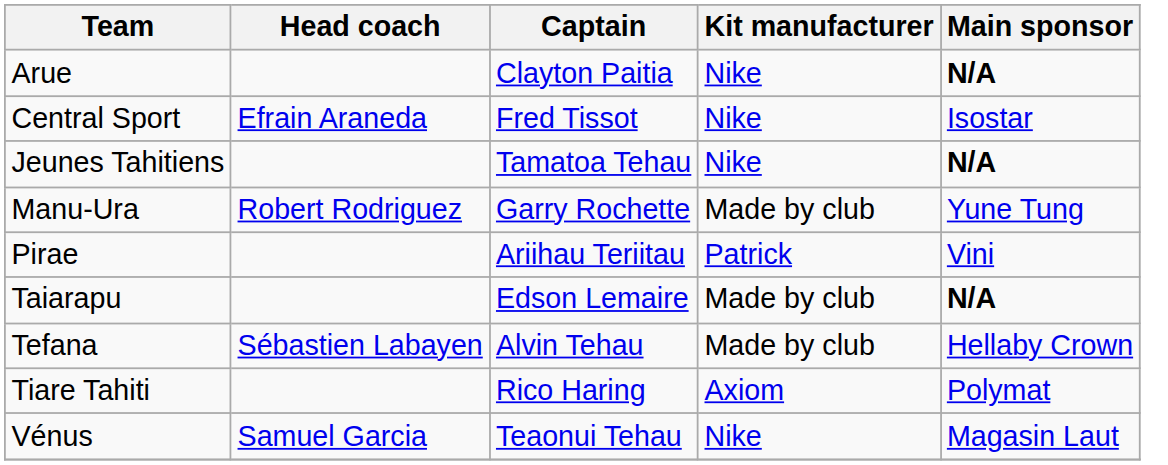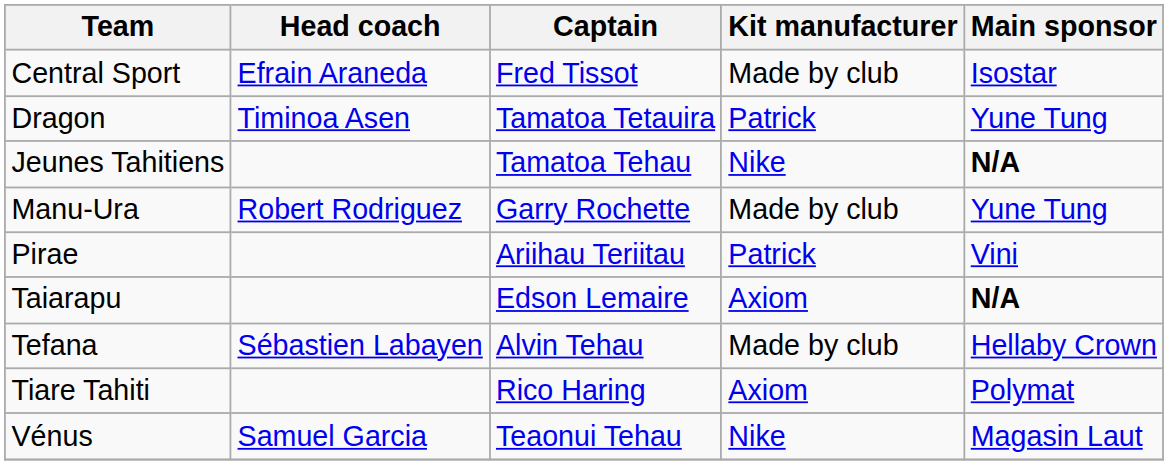- row: Arue | Clayton Paitia | Nike | N/A
Central Sport | Kit manufacturer: Nike -> Made by club
+ row: Dragon | Timinoa Asen | Tamatoa Tetauira | Patrick | Yune Tung
Taiarapu | Kit manufacturer: Made by club -> Axiom
